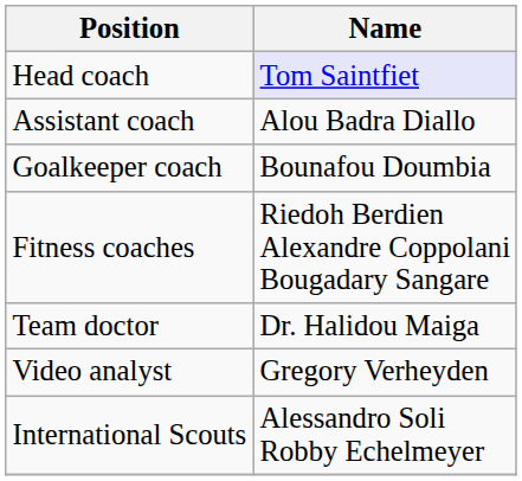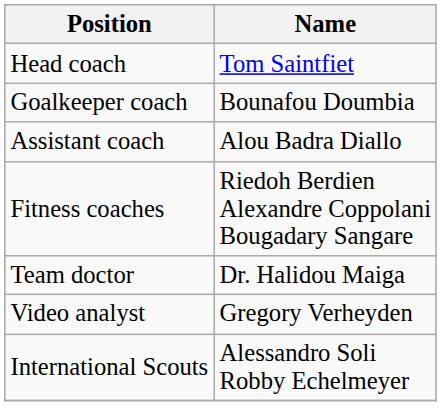Head coach | Name: lavender background -> no background
rows swapped: Assistant coach <-> Goalkeeper coach
